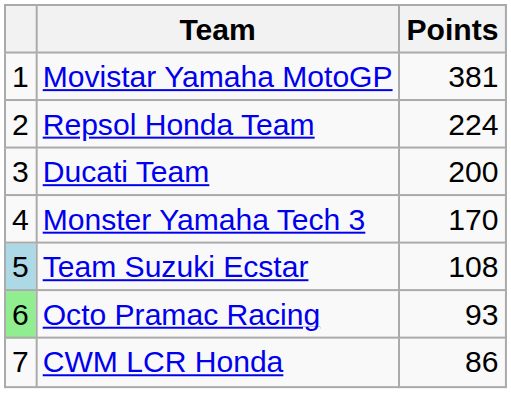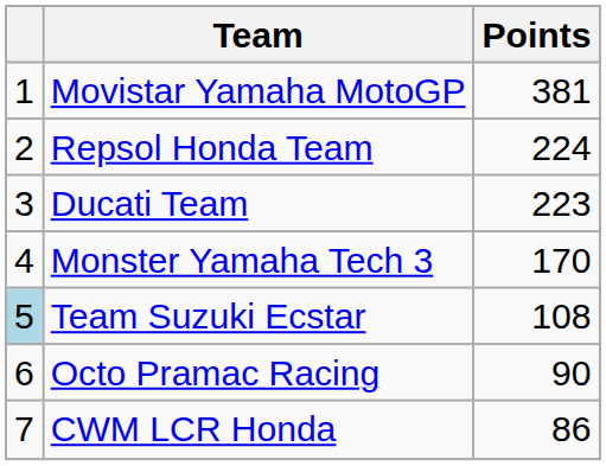Ducati Team | Points: 200 -> 223
Octo Pramac Racing | column 1: lightgreen background -> no background
Octo Pramac Racing | Points: 93 -> 90
